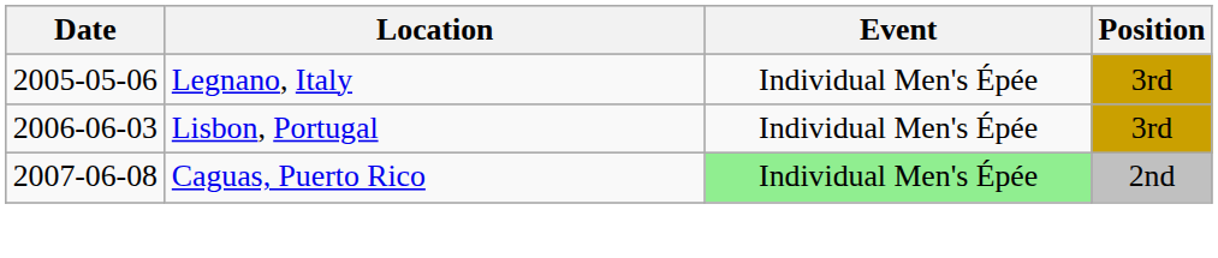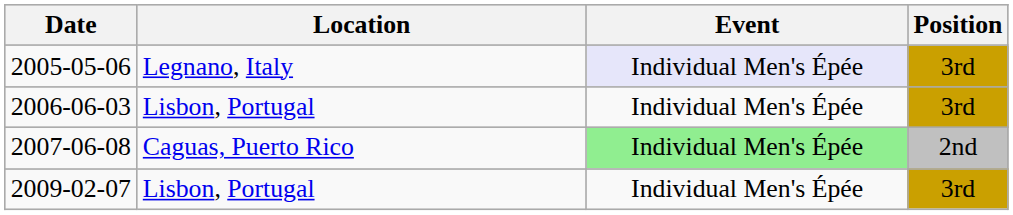2005-05-06 | Event: no background -> lavender background
+ row: 2009-02-07 | Lisbon, Portugal | Individual Men's Épée | 3rd
